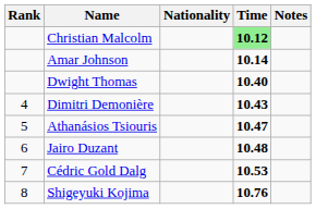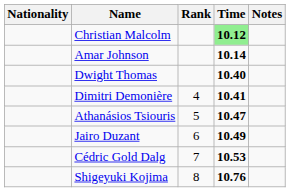columns swapped: Rank <-> Nationality
Dimitri Demonière | Time: 10.43 -> 10.41
Jairo Duzant | Time: 10.48 -> 10.49
